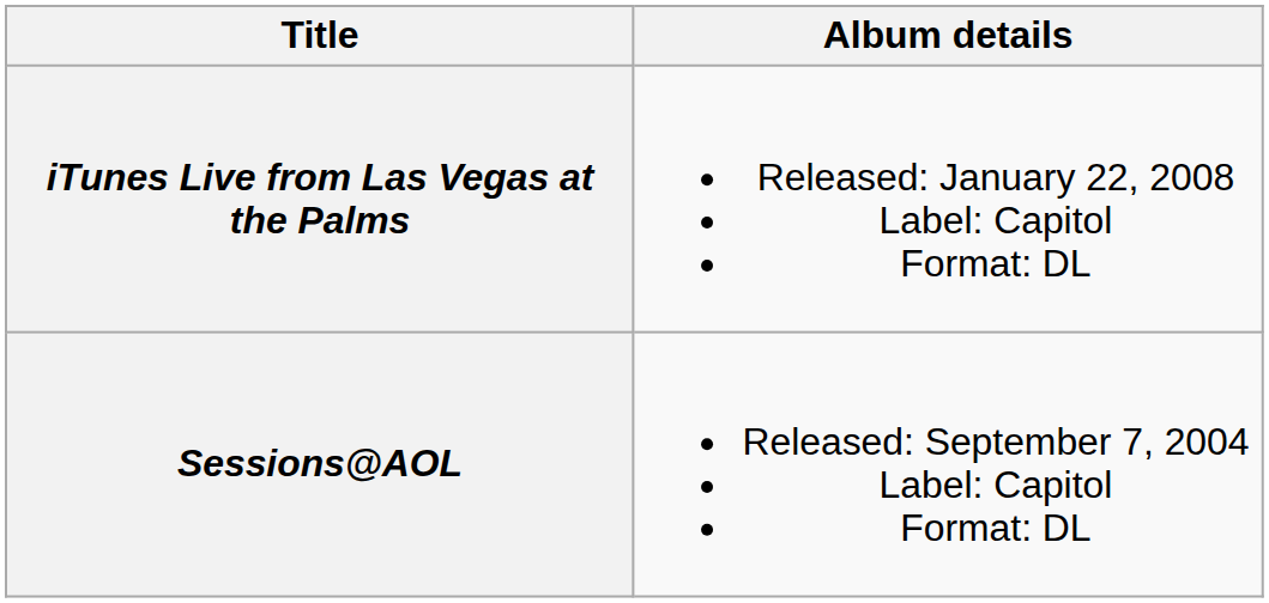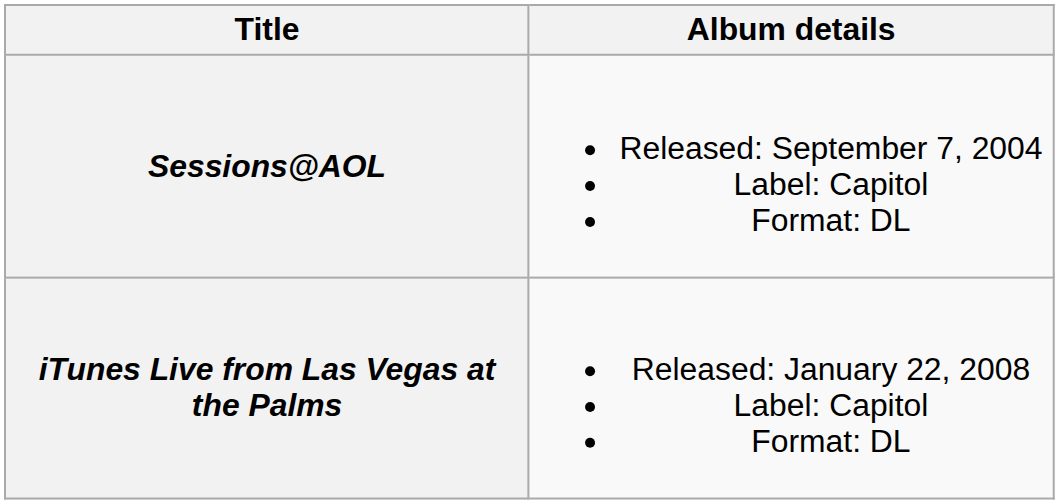rows swapped: Sessions@AOL <-> iTunes Live from Las Vegas at the Palms
